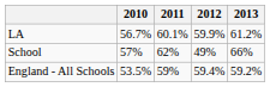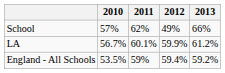rows swapped: School <-> LA
